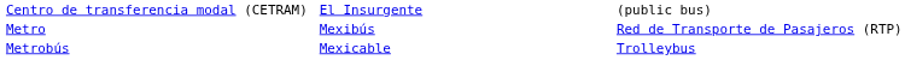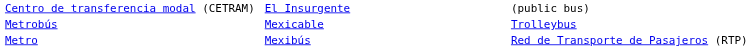rows swapped: Metro <-> Metrobús
